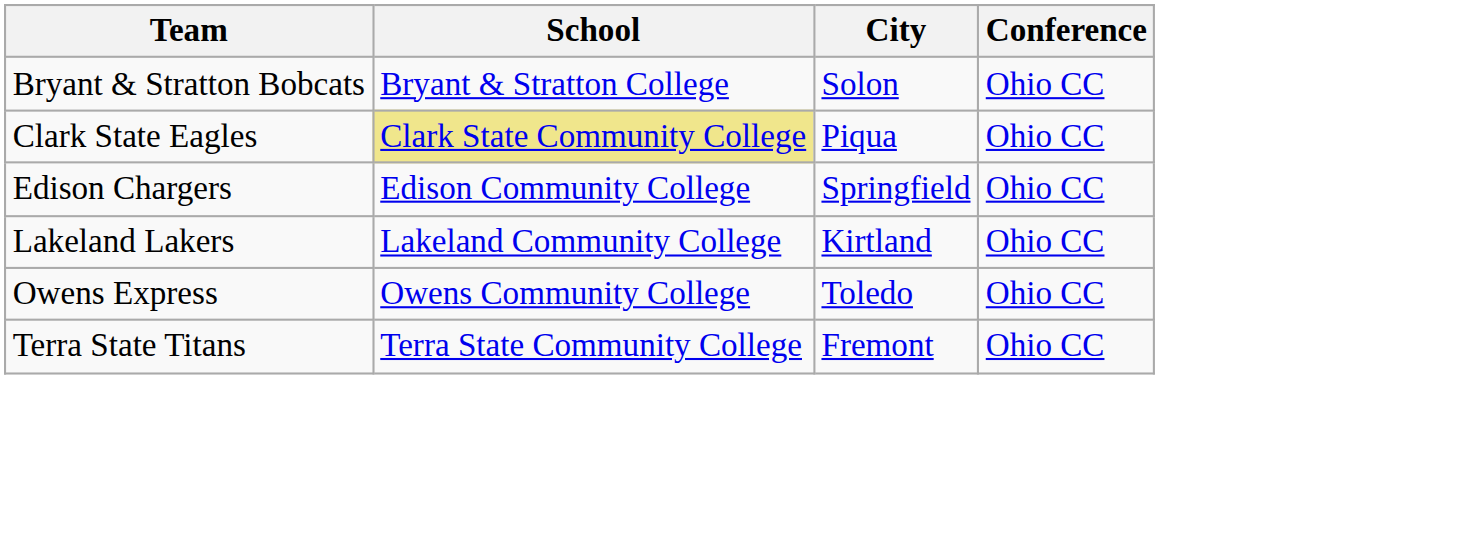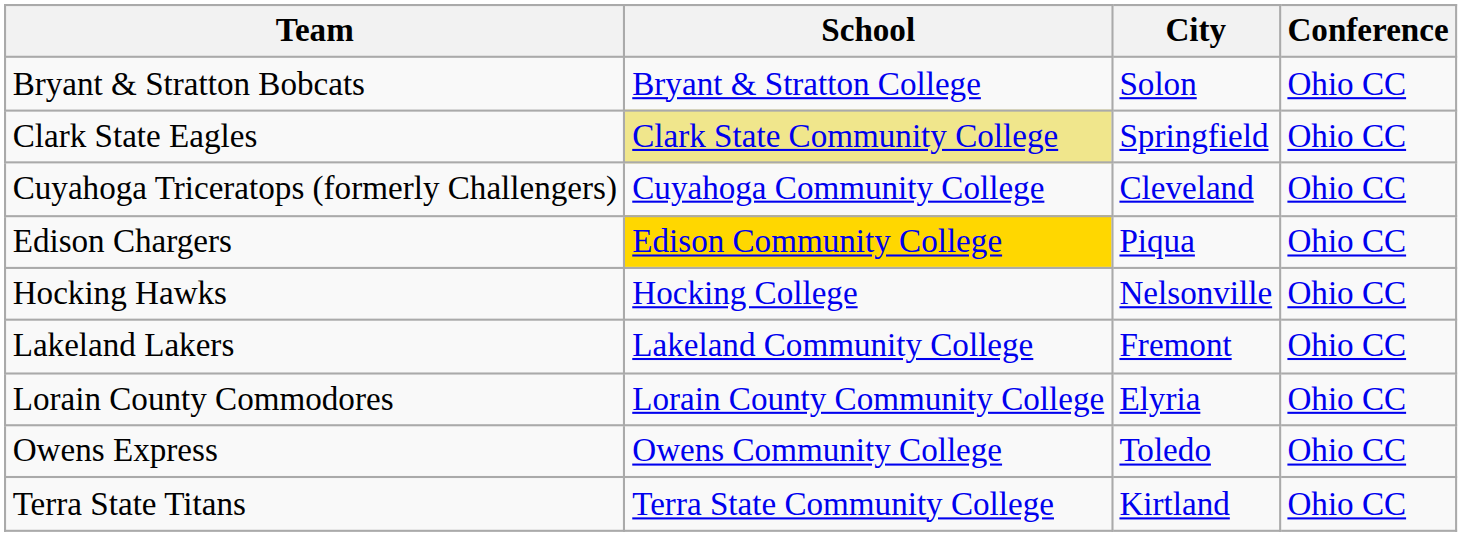Clark State Eagles | City: Piqua -> Springfield
+ row: Cuyahoga Triceratops (formerly Challengers) | Cuyahoga Community College | Cleveland | Ohio CC
Edison Chargers | School: no background -> gold background
Edison Chargers | City: Springfield -> Piqua
+ row: Hocking Hawks | Hocking College | Nelsonville | Ohio CC
Lakeland Lakers | City: Kirtland -> Fremont
+ row: Lorain County Commodores | Lorain County Community College | Elyria | Ohio CC
Terra State Titans | City: Fremont -> Kirtland
